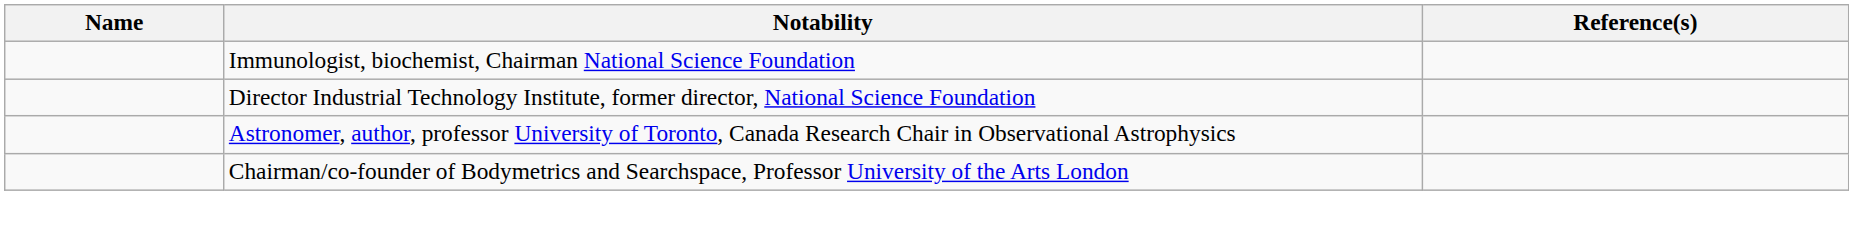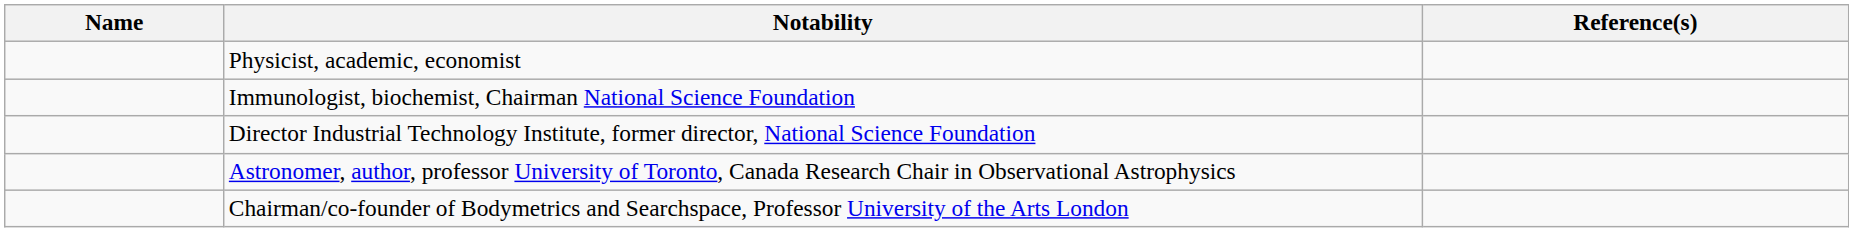+ row: Physicist, academic, economist
